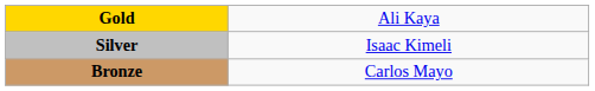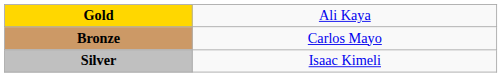rows swapped: Silver <-> Bronze
